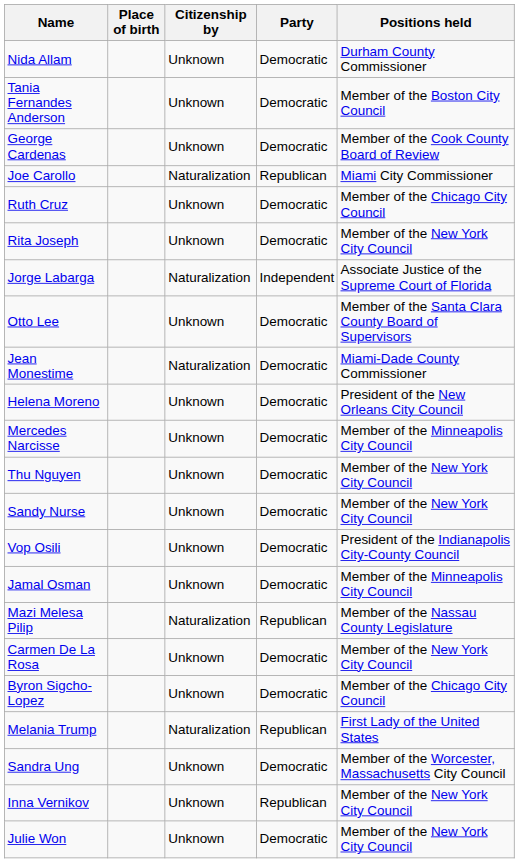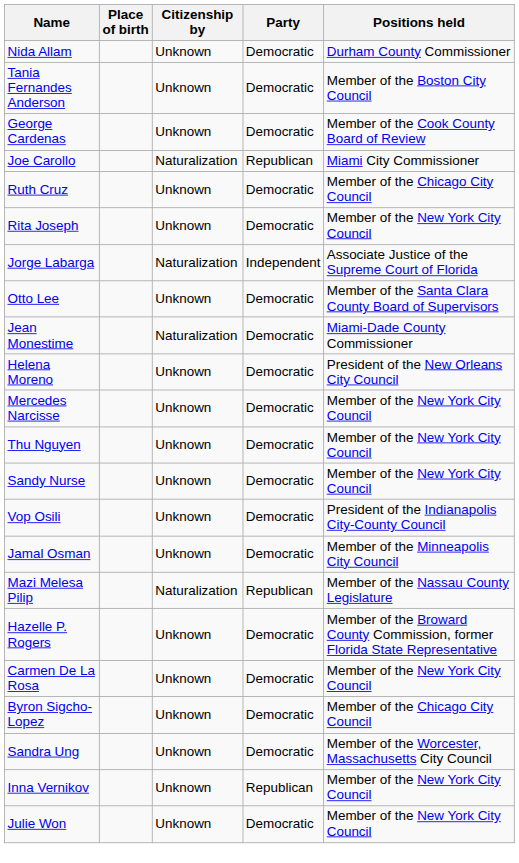Mercedes Narcisse | Positions held: Member of the Minneapolis City Council -> Member of the New York City Council
+ row: Hazelle P. Rogers | Unknown | Democratic | Member of the Broward County Commission, former Florida State Representative
- row: Melania Trump | Naturalization | Republican | First Lady of the United States
